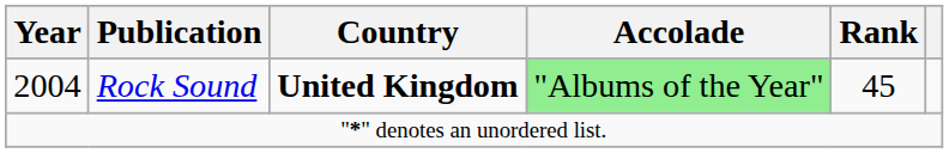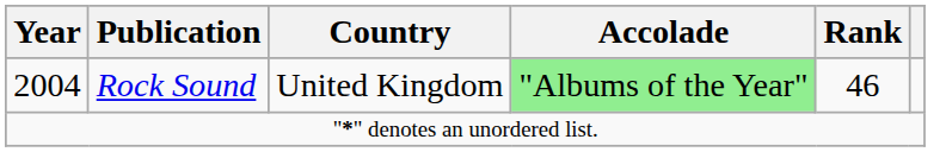2004 | Country: bold -> normal
2004 | Rank: 45 -> 46
